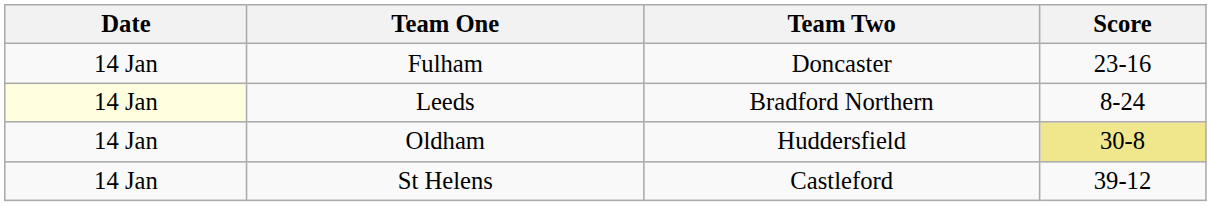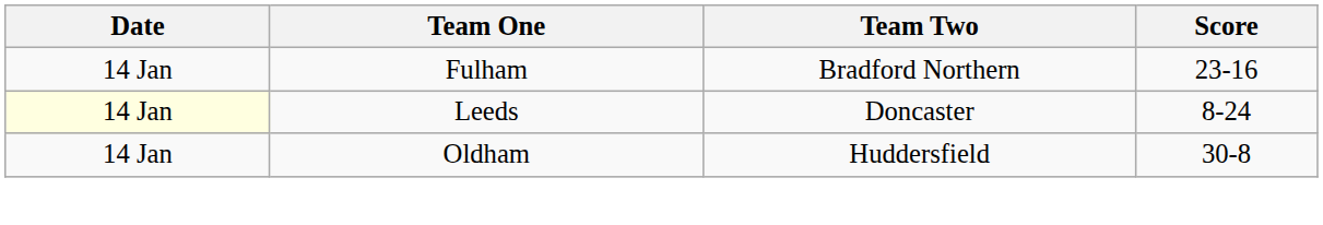Fulham | Team Two: Doncaster -> Bradford Northern
Leeds | Team Two: Bradford Northern -> Doncaster
Oldham | Score: khaki background -> no background
- row: 14 Jan | St Helens | Castleford | 39-12
